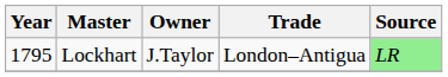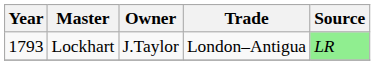Lockhart | Year: 1795 -> 1793
